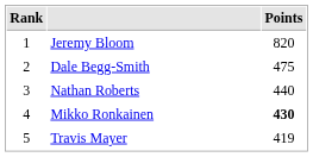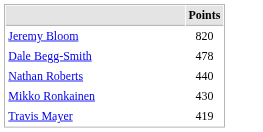- column: Rank | 1 | 2 | 3 | 4 | 5
Dale Begg-Smith | Points: 475 -> 478
Mikko Ronkainen | Points: bold -> normal
